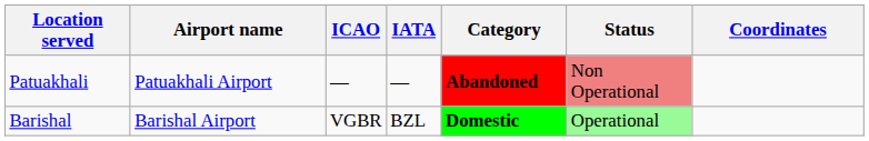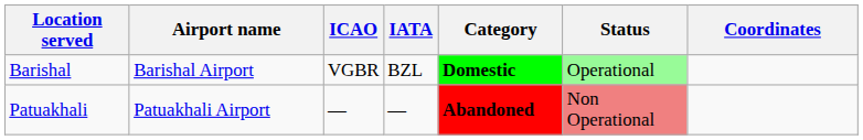rows swapped: Barishal <-> Patuakhali
